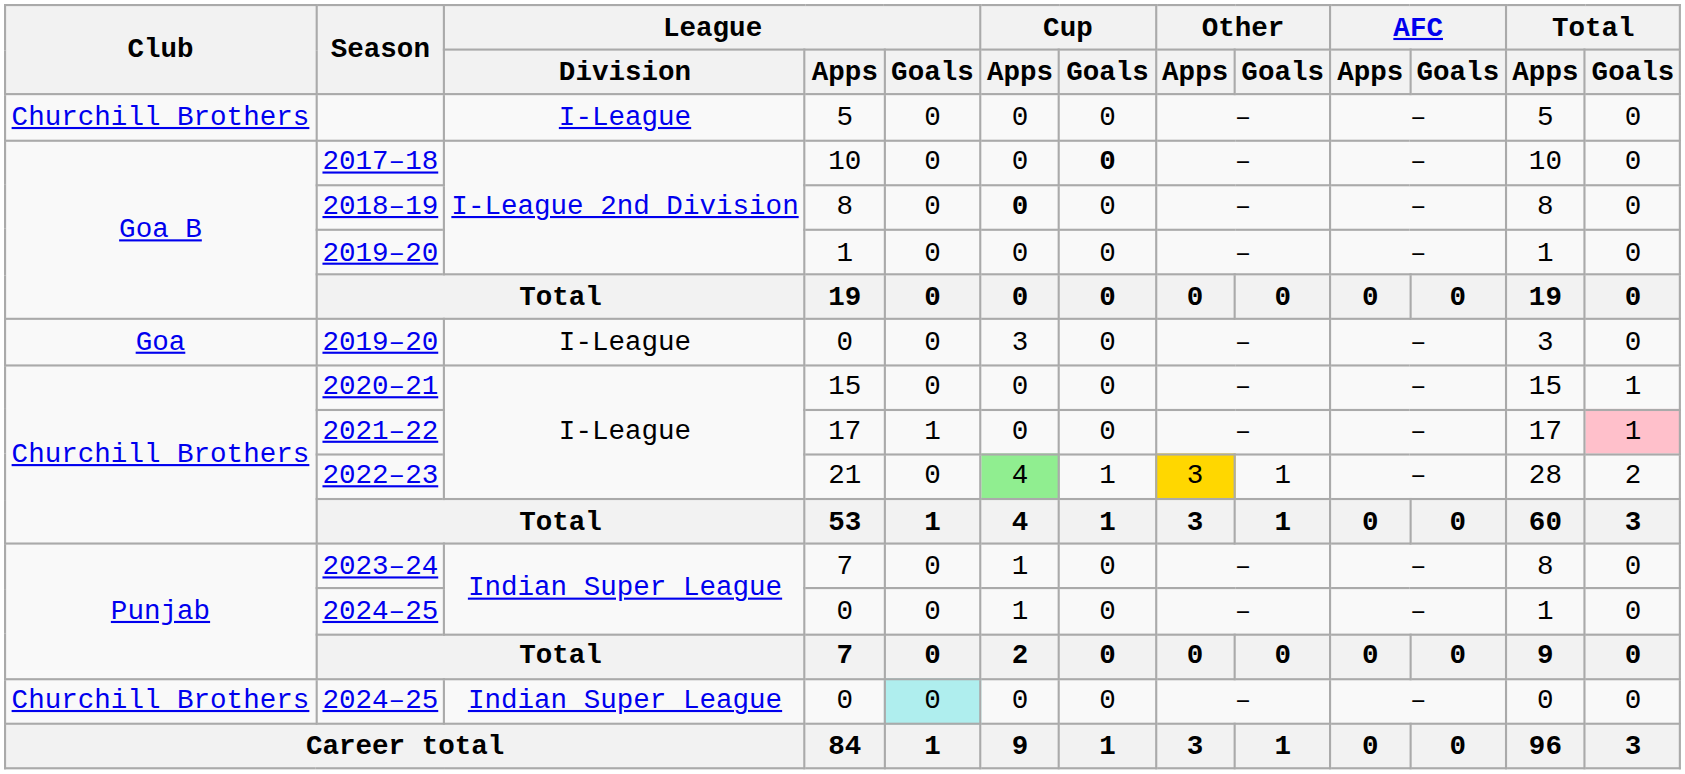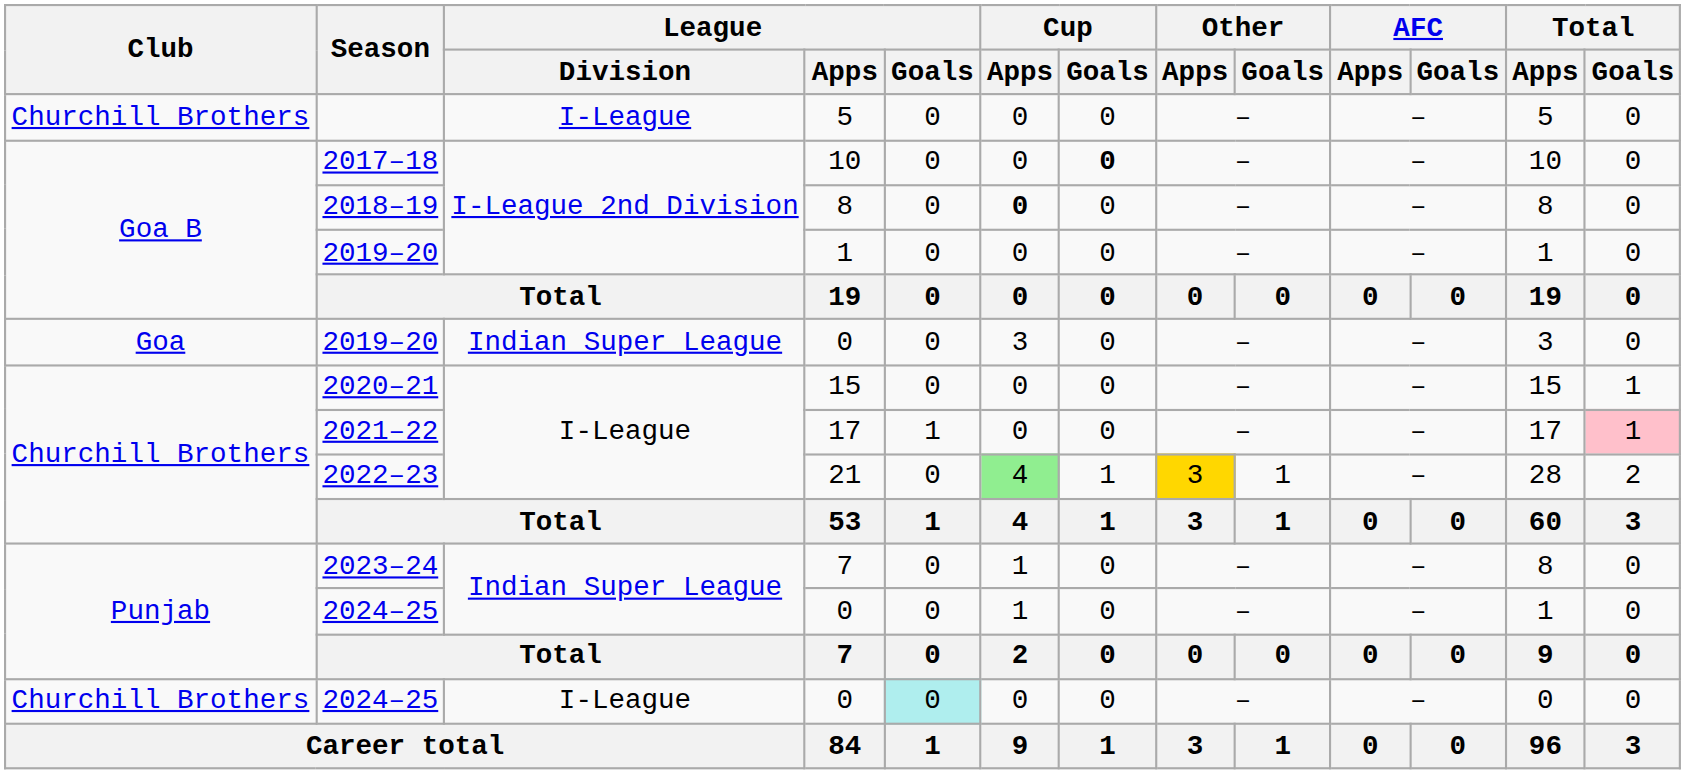Goa / 2019–20 | League / Division: I-League -> Indian Super League
Churchill Brothers / 2024–25 | League / Division: Indian Super League -> I-League
